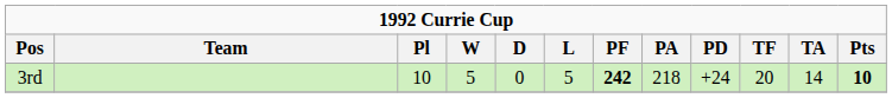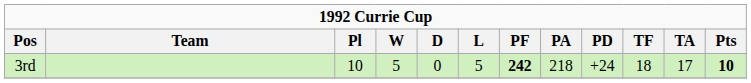3rd | TF: 20 -> 18
3rd | TA: 14 -> 17
